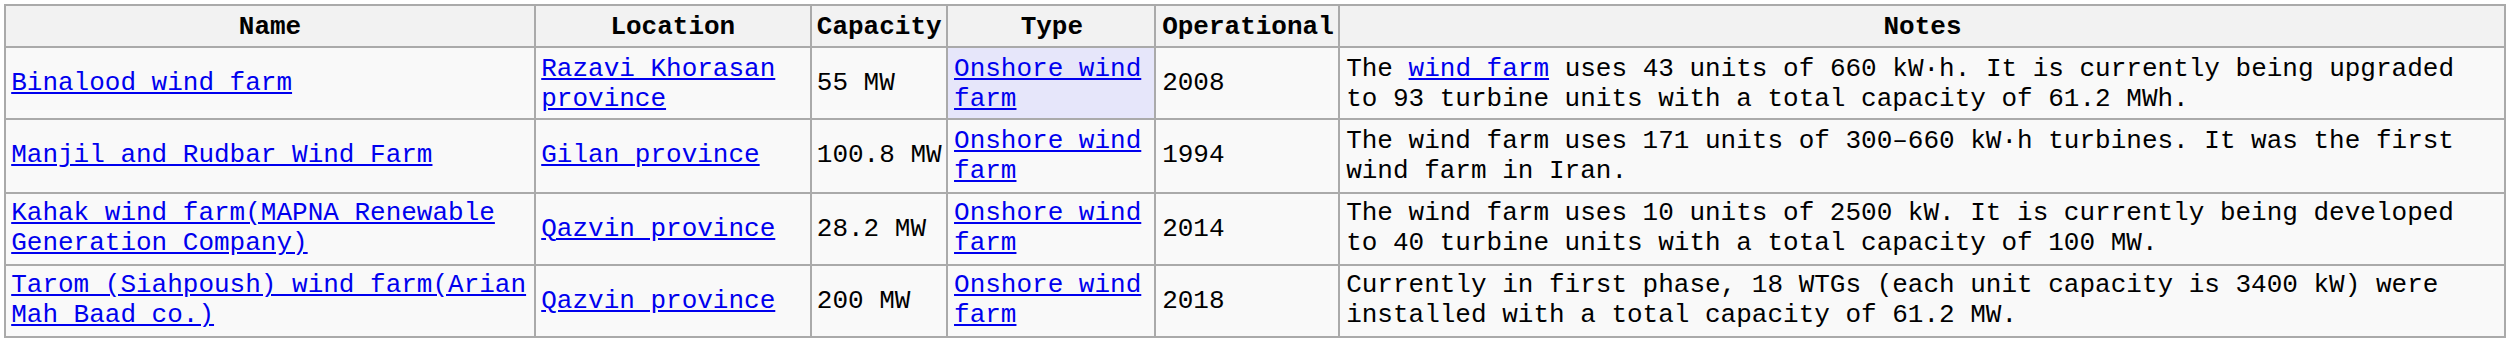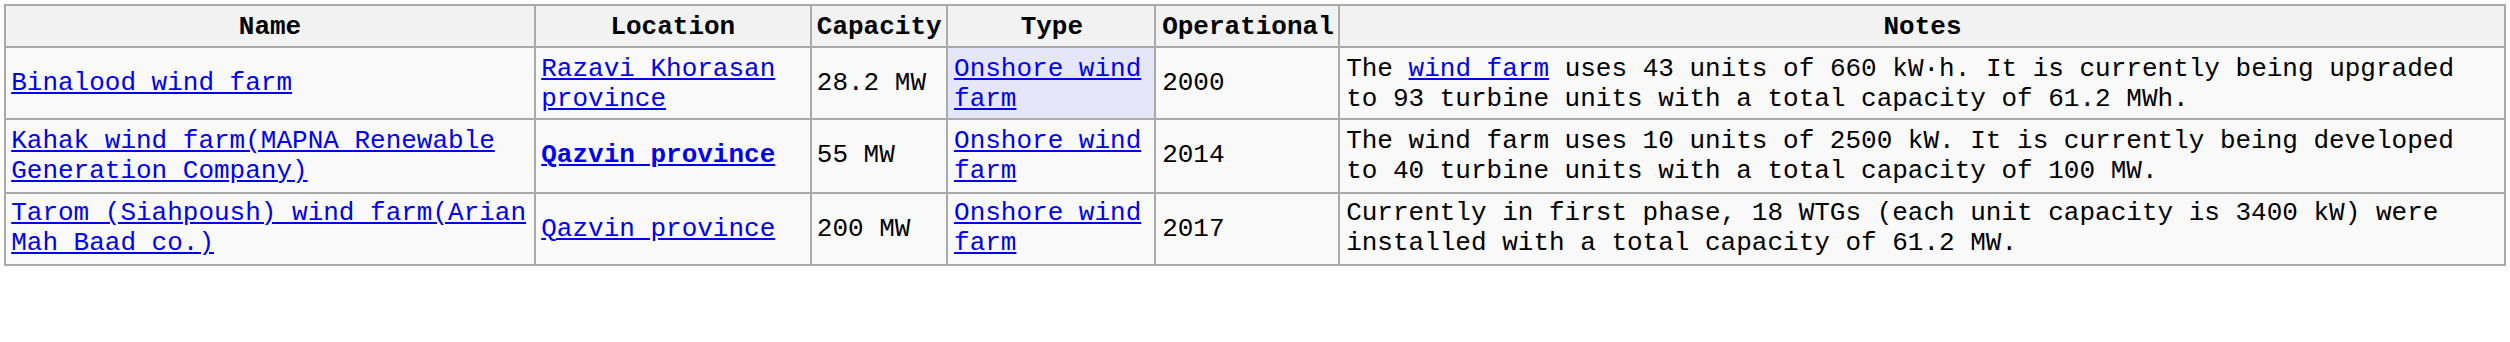Binalood wind farm | Capacity: 55 MW -> 28.2 MW
Binalood wind farm | Operational: 2008 -> 2000
- row: Manjil and Rudbar Wind Farm | Gilan province | 100.8 MW | Onshore wind farm | 1994 | The wind farm uses 171 units of 300–660 kW·h turbines. It was the first wind farm in Iran.
Kahak wind farm(MAPNA Renewable Generation Company) | Location: normal -> bold
Kahak wind farm(MAPNA Renewable Generation Company) | Capacity: 28.2 MW -> 55 MW
Tarom (Siahpoush) wind farm(Arian Mah Baad co.) | Operational: 2018 -> 2017
